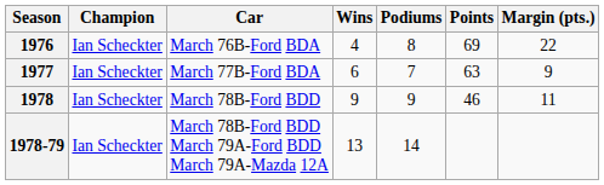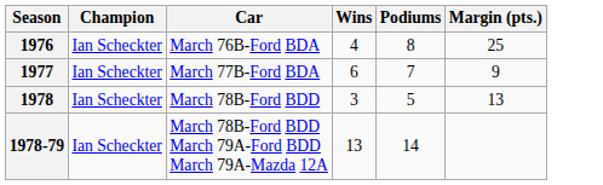- column: Points | 69 | 63 | 46
1976 | Margin (pts.): 22 -> 25
1978 | Wins: 9 -> 3
1978 | Podiums: 9 -> 5
1978 | Margin (pts.): 11 -> 13
